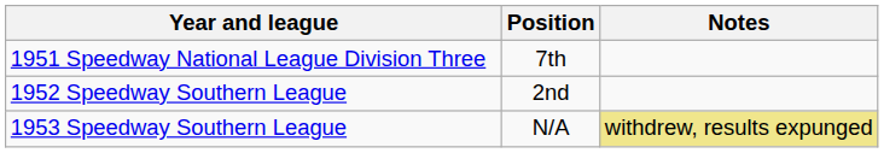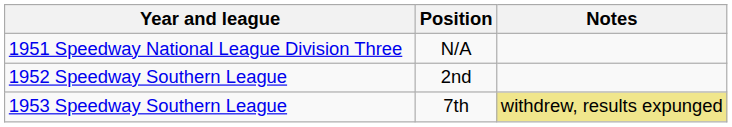1951 Speedway National League Division Three | Position: 7th -> N/A
1953 Speedway Southern League | Position: N/A -> 7th
